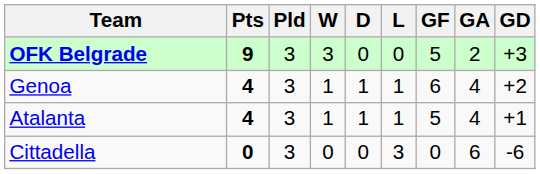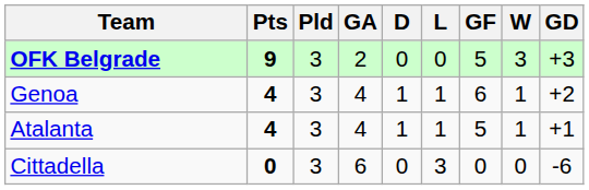columns swapped: W <-> GA
